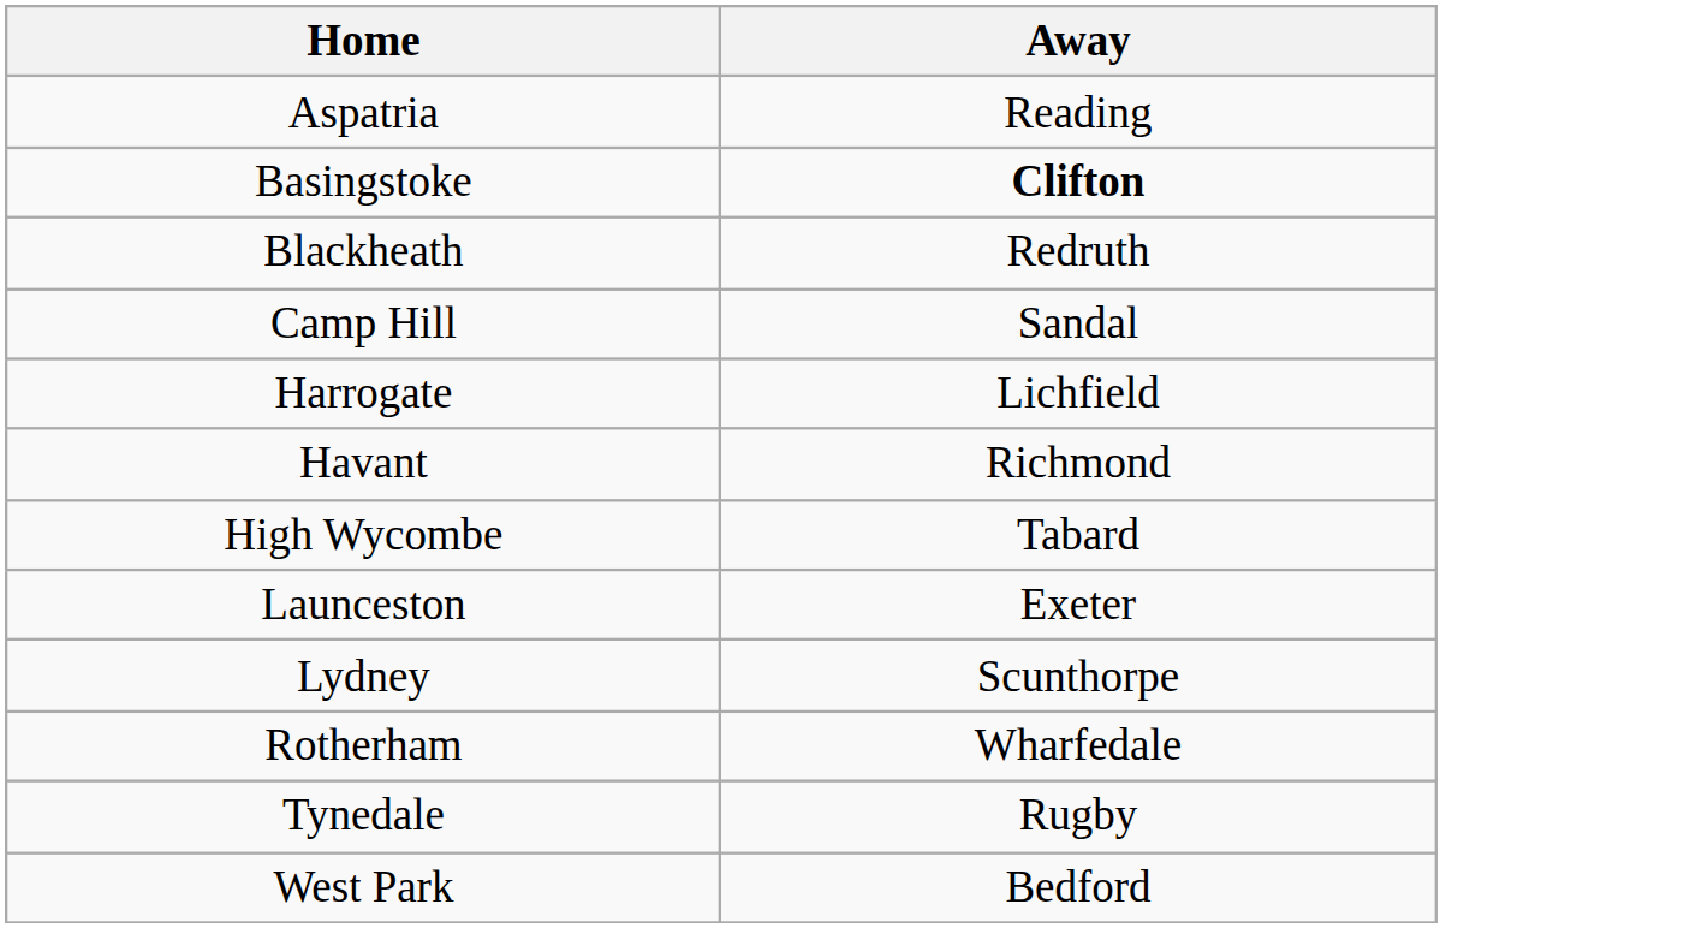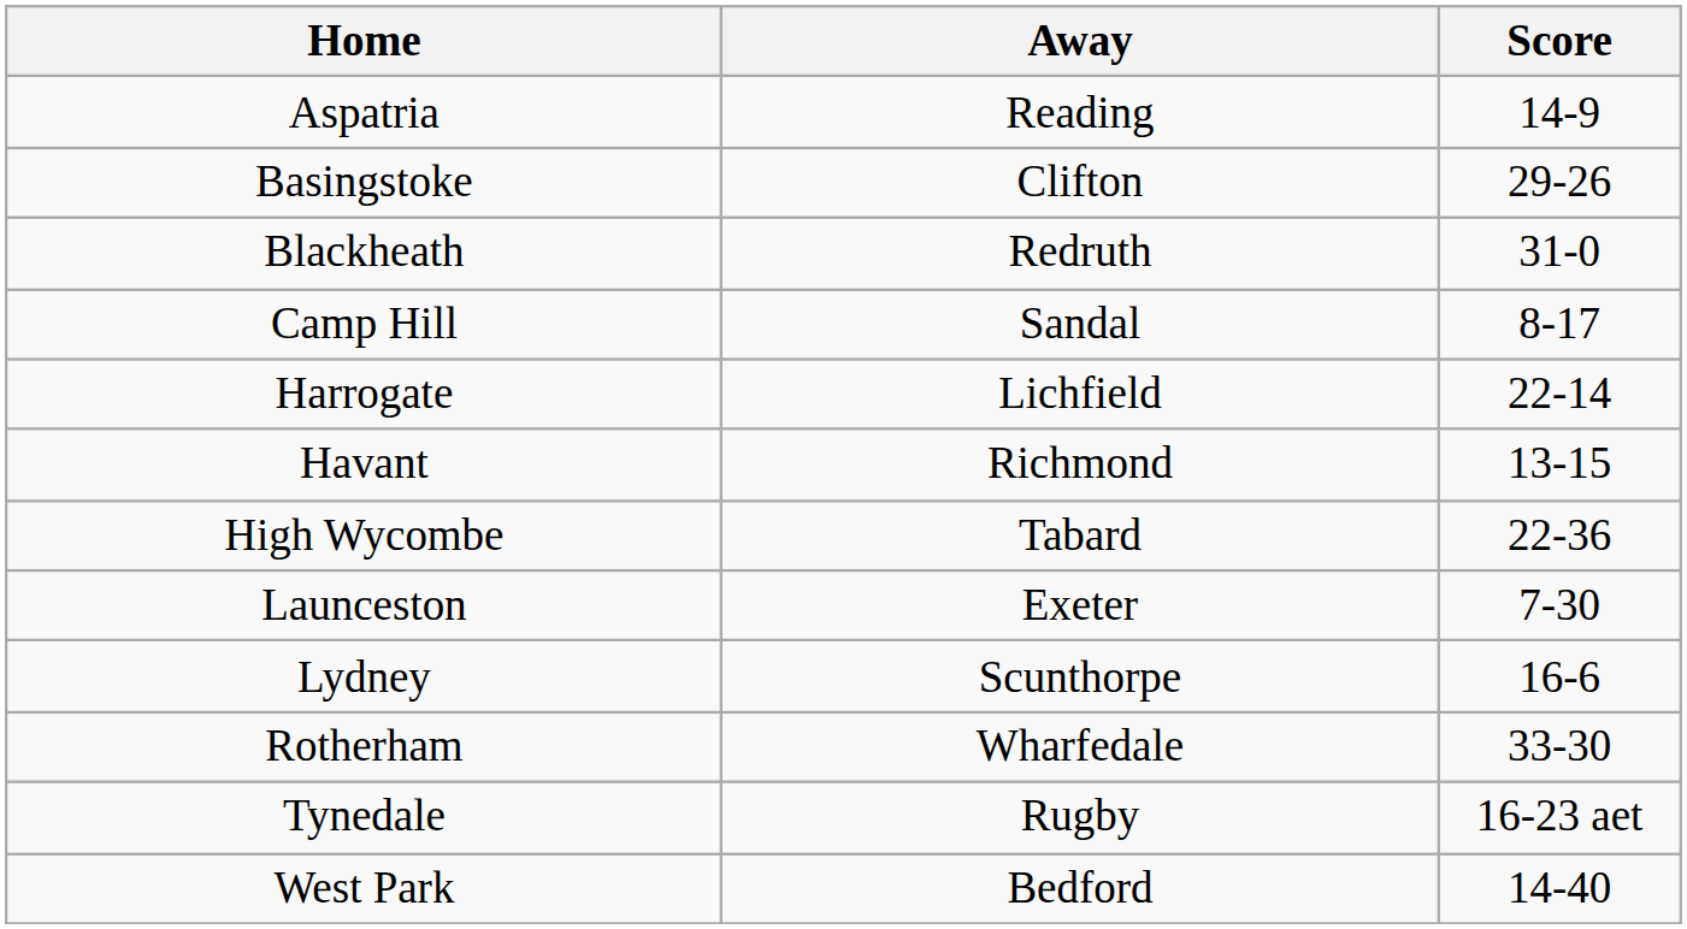+ column: Score | 14-9 | 29-26 | 31-0 | 8-17 | 22-14 | 13-15 | 22-36 | 7-30 | 16-6 | 33-30 | 16-23 aet | 14-40
Basingstoke | Away: bold -> normal
